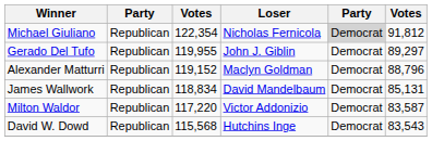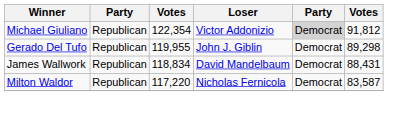Michael Giuliano | Loser: Nicholas Fernicola -> Victor Addonizio
Gerado Del Tufo | column 6: 89,297 -> 89,298
- row: Alexander Matturri | Republican | 119,152 | Maclyn Goldman | Democrat | 88,796
James Wallwork | column 6: 85,131 -> 88,431
Milton Waldor | Loser: Victor Addonizio -> Nicholas Fernicola
- row: David W. Dowd | Republican | 115,568 | Hutchins Inge | Democrat | 83,543
